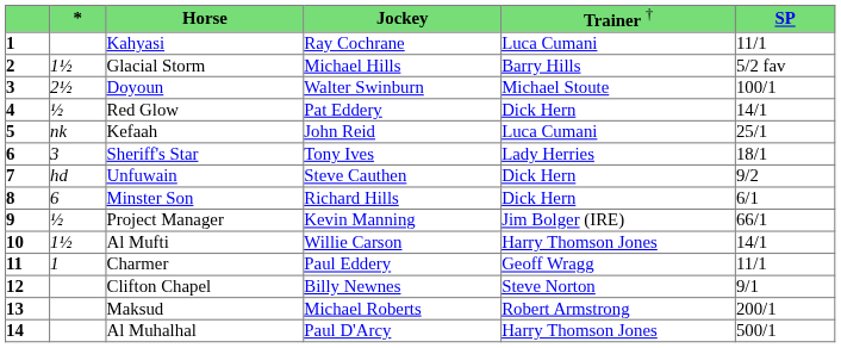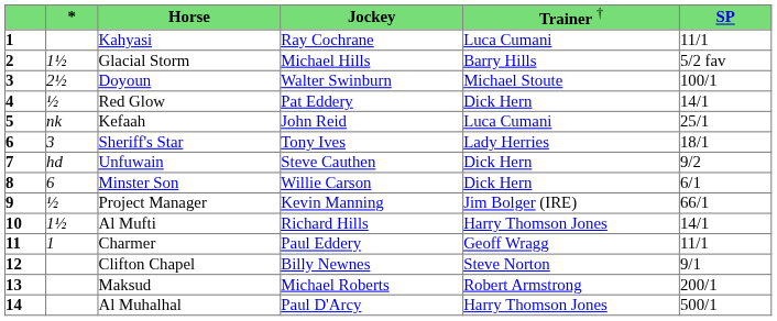Minster Son | column 4: Richard Hills -> Willie Carson
Al Mufti | column 4: Willie Carson -> Richard Hills
